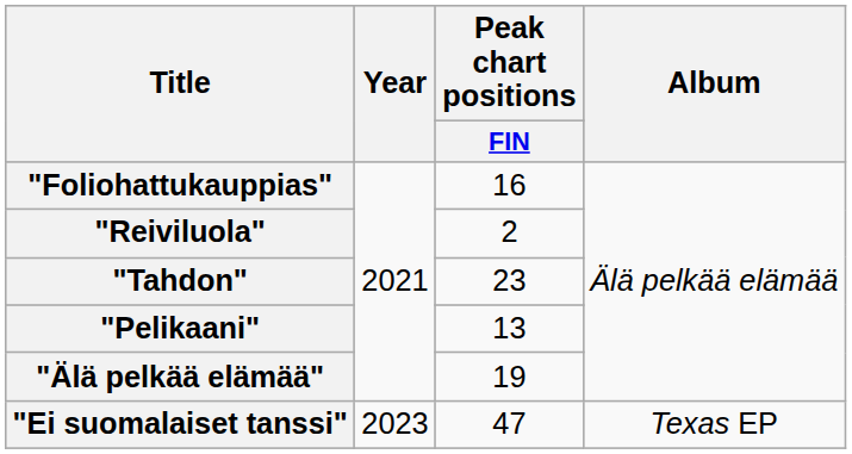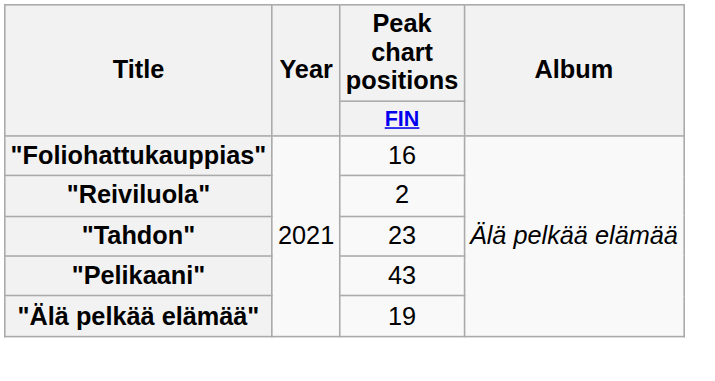"Pelikaani" | Peak chart positions / FIN: 13 -> 43
- row: "Ei suomalaiset tanssi" | 2023 | 47 | Texas EP
